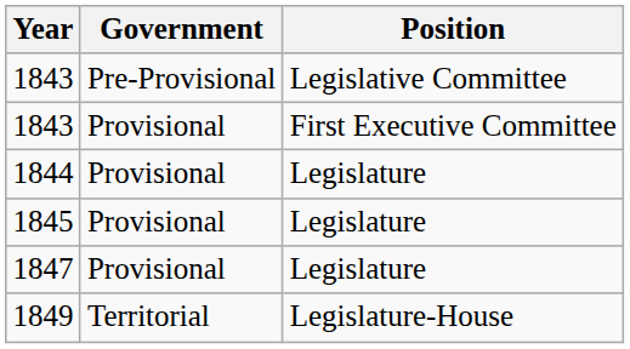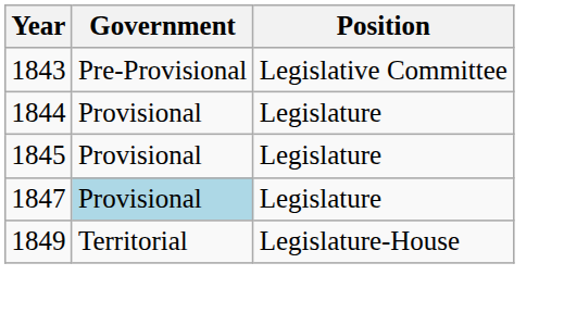- row: 1843 | Provisional | First Executive Committee
1847 | Government: no background -> lightblue background
